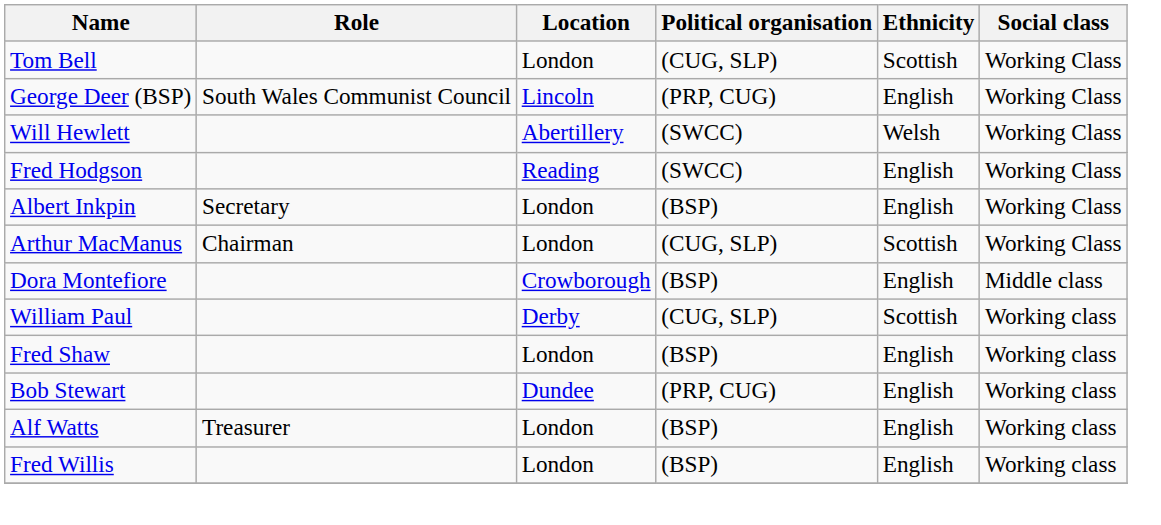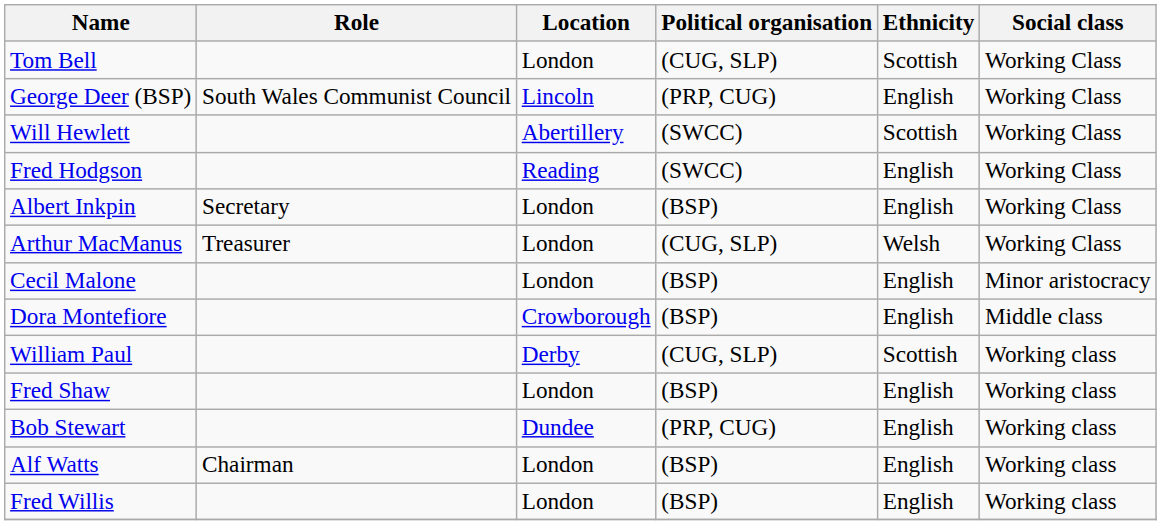Will Hewlett | Ethnicity: Welsh -> Scottish
Arthur MacManus | Role: Chairman -> Treasurer
Arthur MacManus | Ethnicity: Scottish -> Welsh
+ row: Cecil Malone | London | (BSP) | English | Minor aristocracy
Alf Watts | Role: Treasurer -> Chairman
